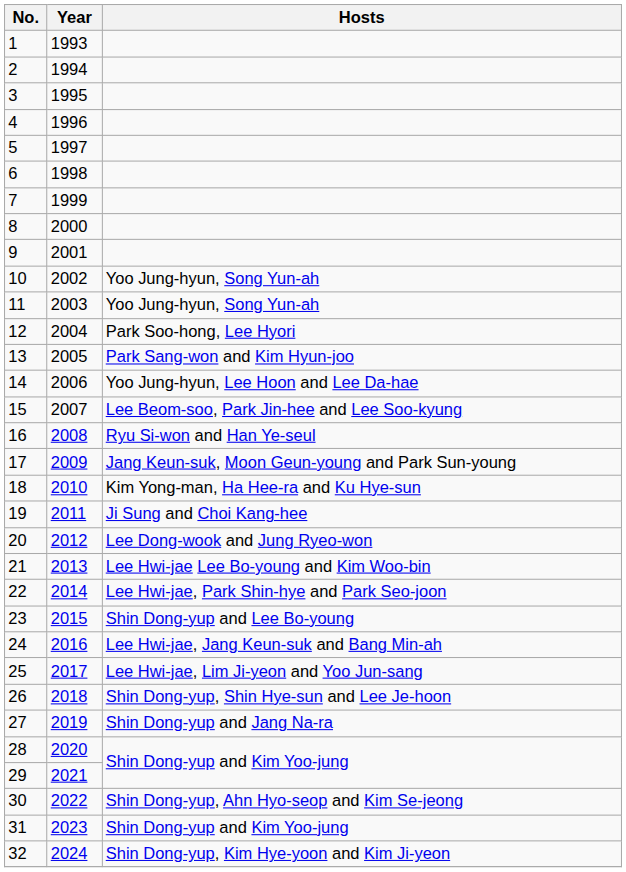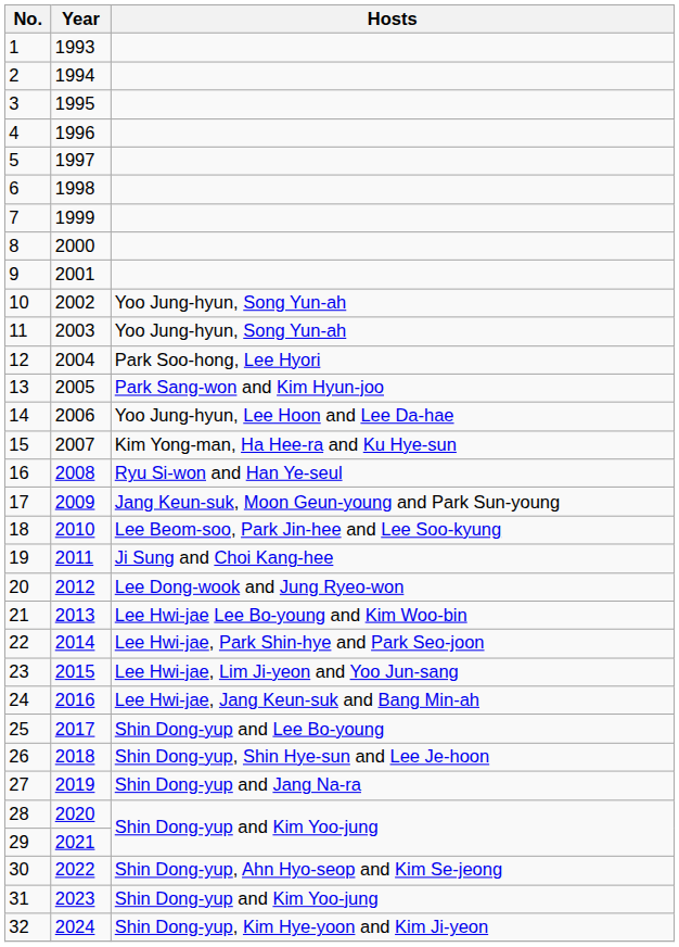15 | Hosts: Lee Beom-soo, Park Jin-hee and Lee Soo-kyung -> Kim Yong-man, Ha Hee-ra and Ku Hye-sun
18 | Hosts: Kim Yong-man, Ha Hee-ra and Ku Hye-sun -> Lee Beom-soo, Park Jin-hee and Lee Soo-kyung
23 | Hosts: Shin Dong-yup and Lee Bo-young -> Lee Hwi-jae, Lim Ji-yeon and Yoo Jun-sang
25 | Hosts: Lee Hwi-jae, Lim Ji-yeon and Yoo Jun-sang -> Shin Dong-yup and Lee Bo-young
